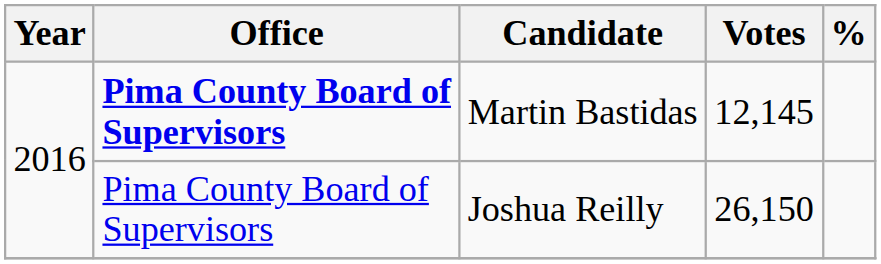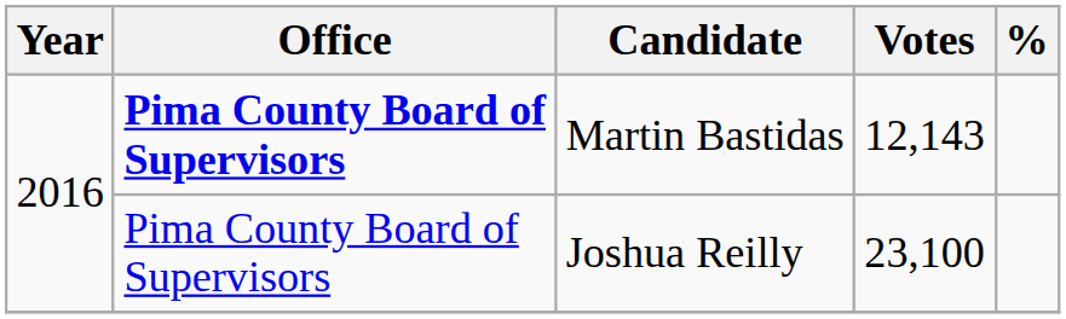Martin Bastidas | Votes: 12,145 -> 12,143
Joshua Reilly | Votes: 26,150 -> 23,100
